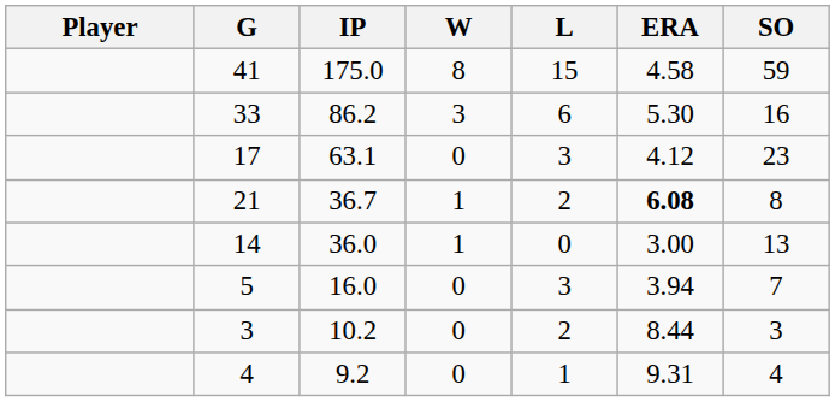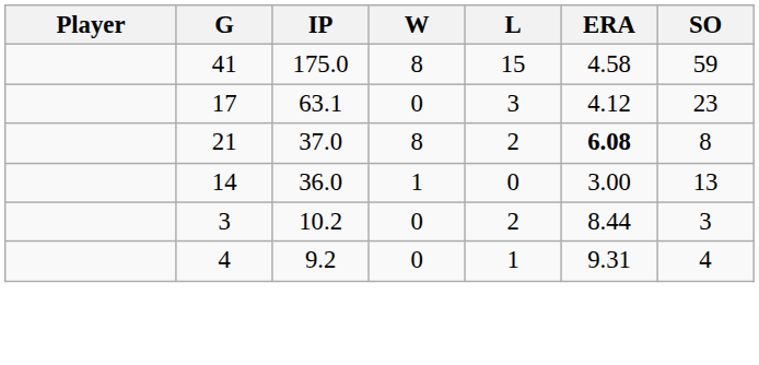- row: 33 | 86.2 | 3 | 6 | 5.30 | 16
21 | IP: 36.7 -> 37.0
21 | W: 1 -> 8
- row: 5 | 16.0 | 0 | 3 | 3.94 | 7
